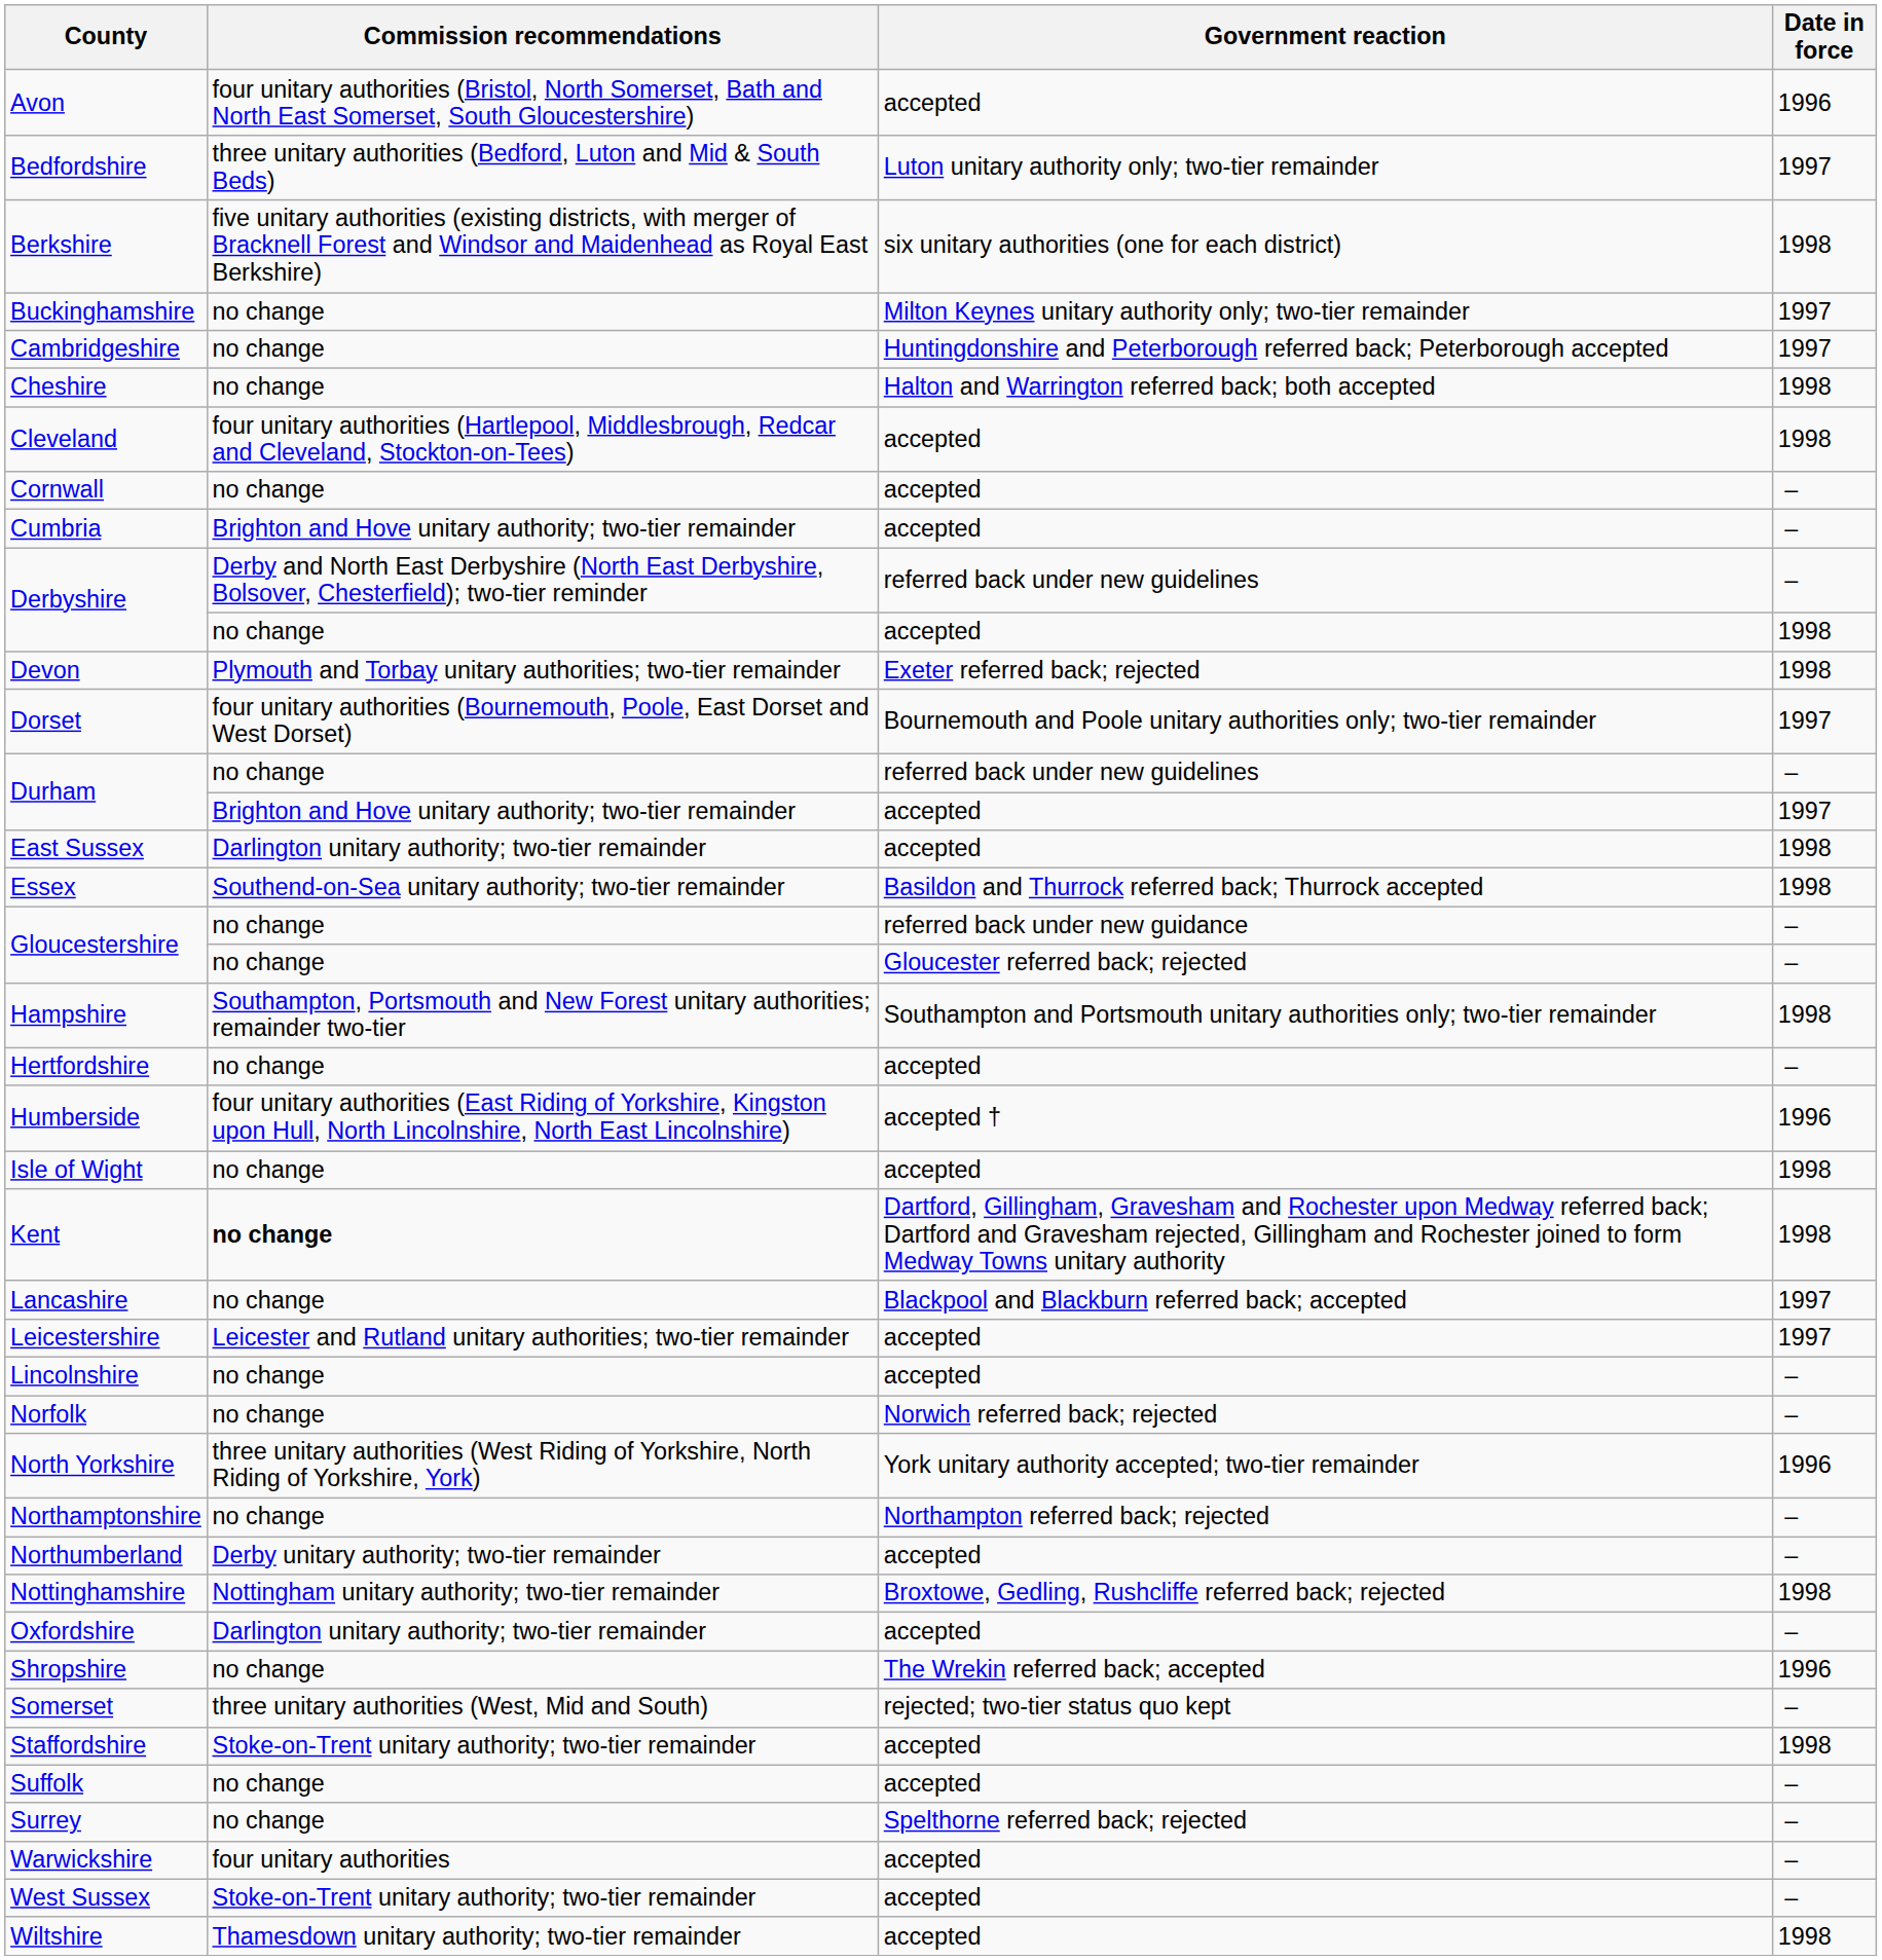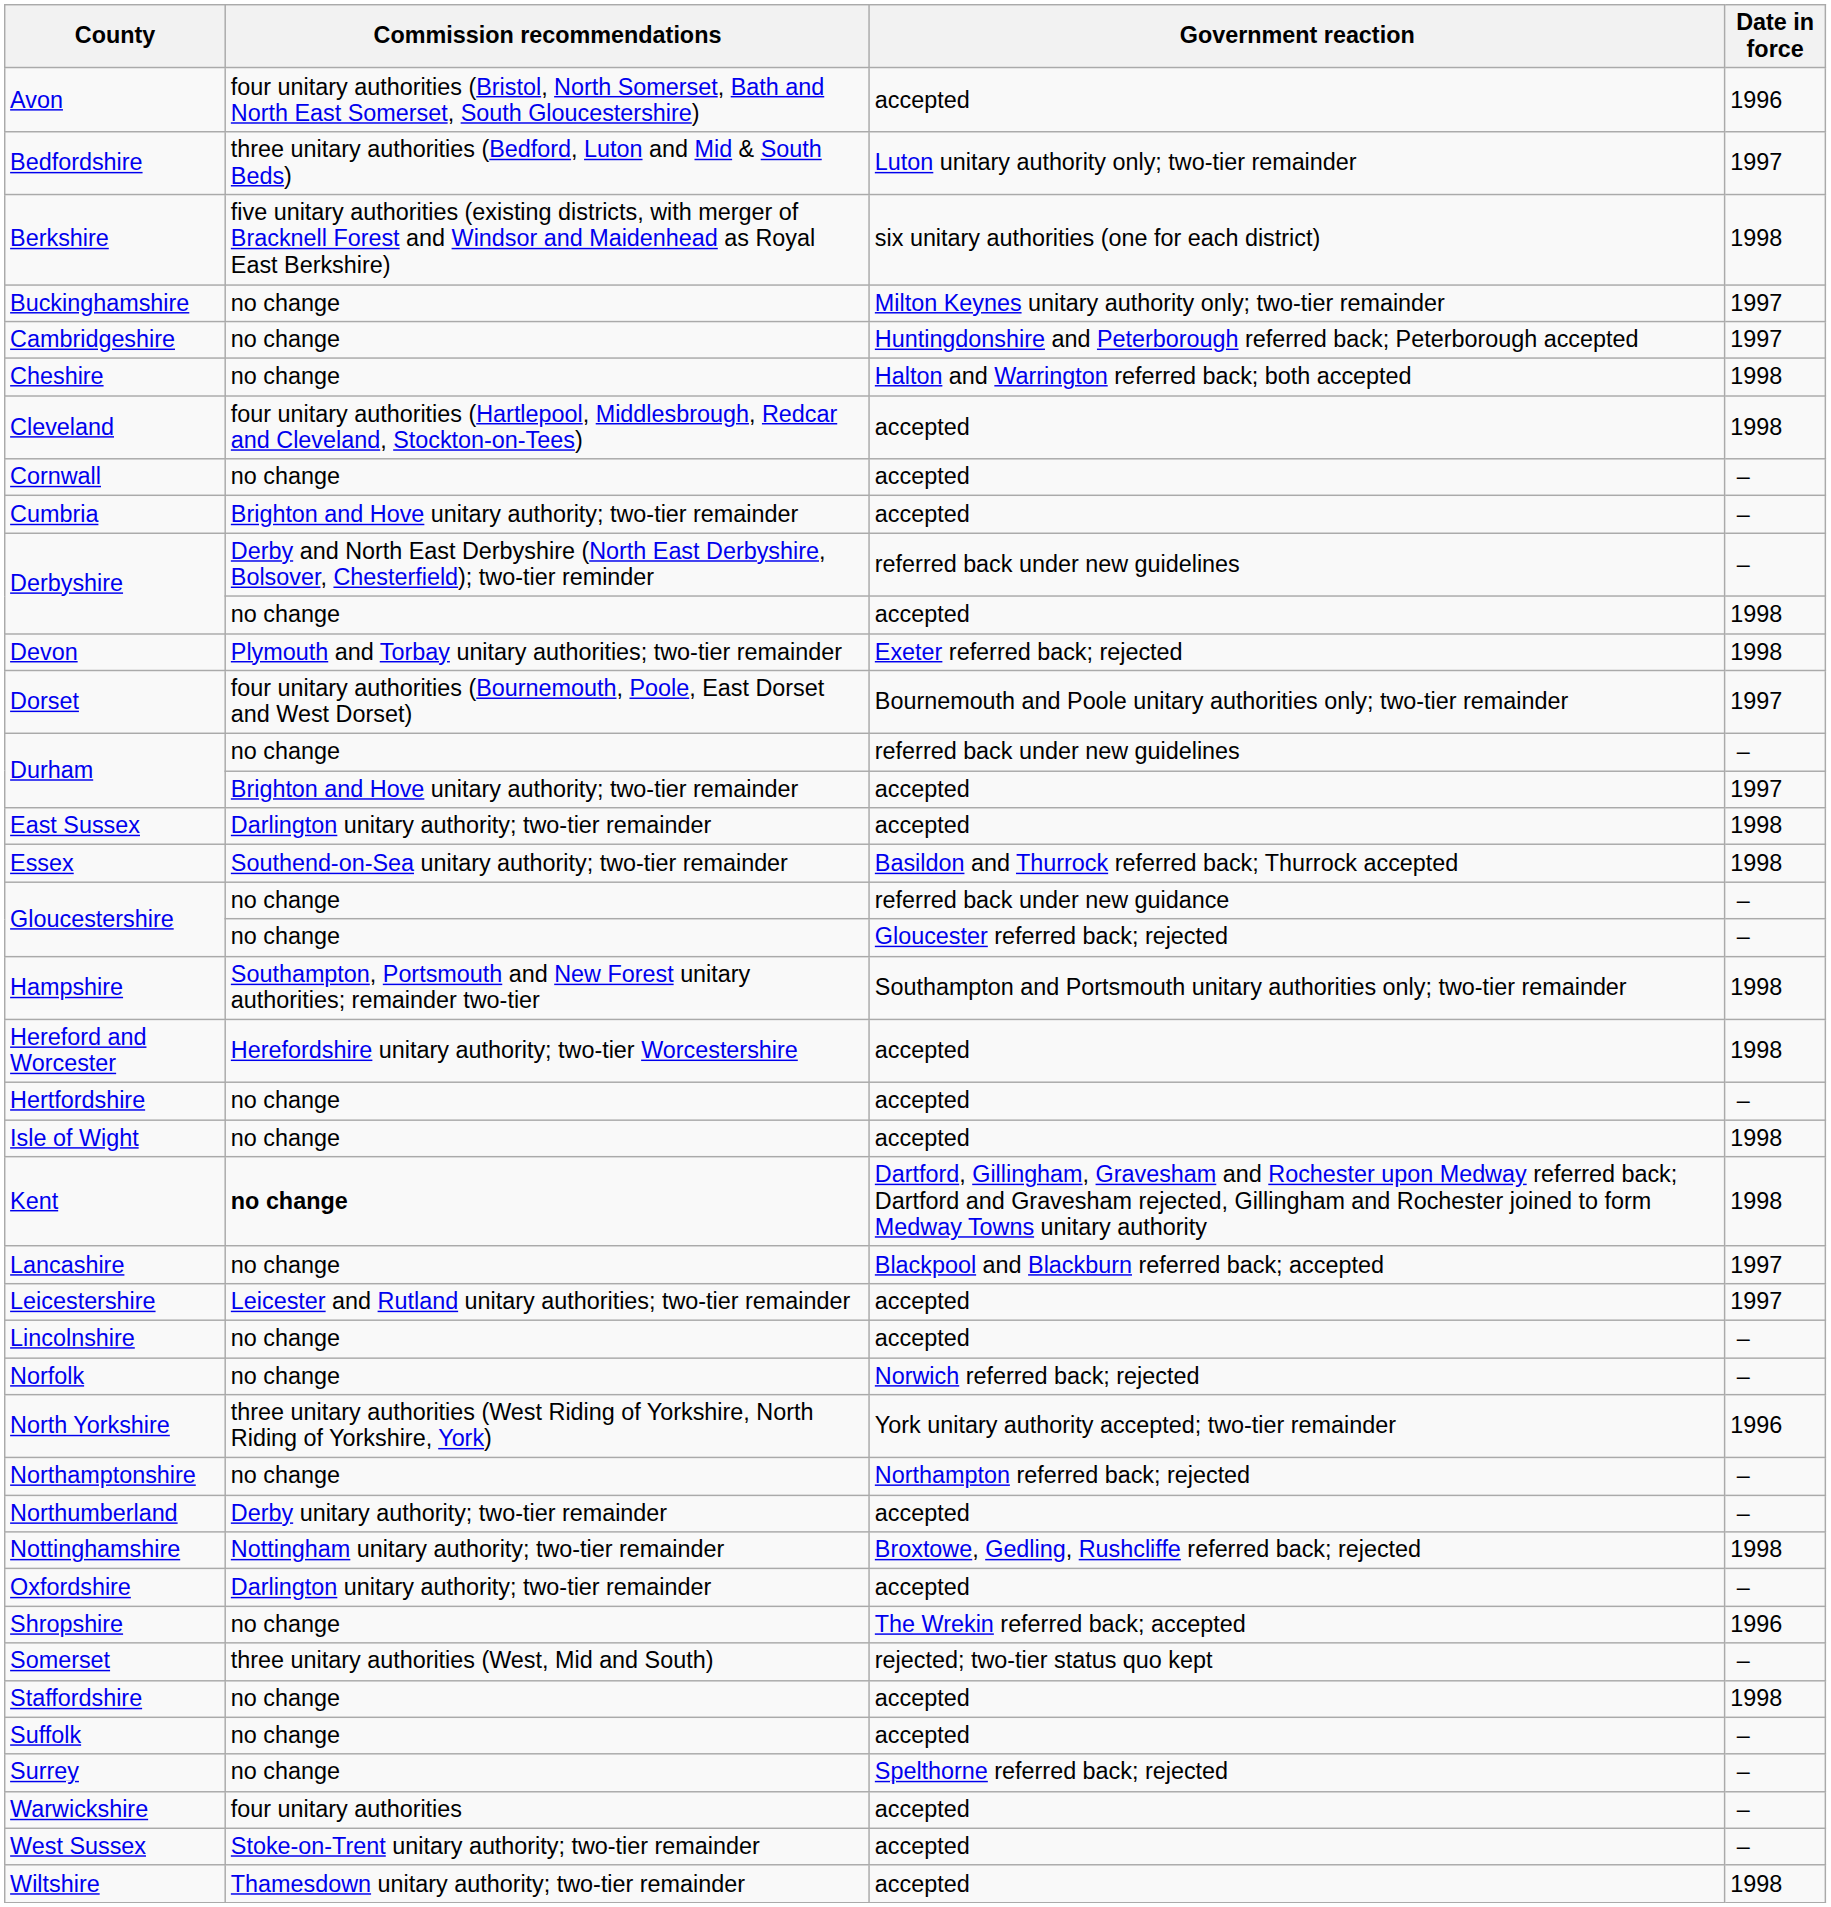+ row: Hereford and Worcester | Herefordshire unitary authority; two-tier Worcestershire | accepted | 1998
- row: Humberside | four unitary authorities (East Riding of Yorkshire, Kingston upon Hull, North Lincolnshire, North East Lincolnshire) | accepted † | 1996
Staffordshire | Commission recommendations: Stoke-on-Trent unitary authority; two-tier remainder -> no change
